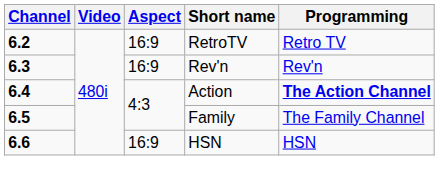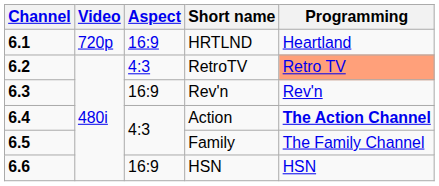+ row: 6.1 | 720p | 16:9 | HRTLND | Heartland
RetroTV | Aspect: 16:9 -> 4:3
RetroTV | Programming: no background -> lightsalmon background
